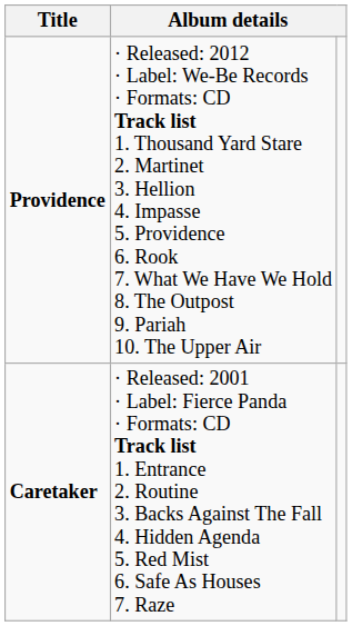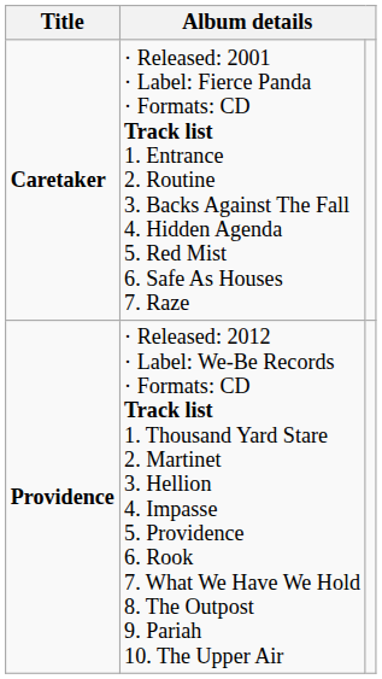rows swapped: Caretaker <-> Providence
